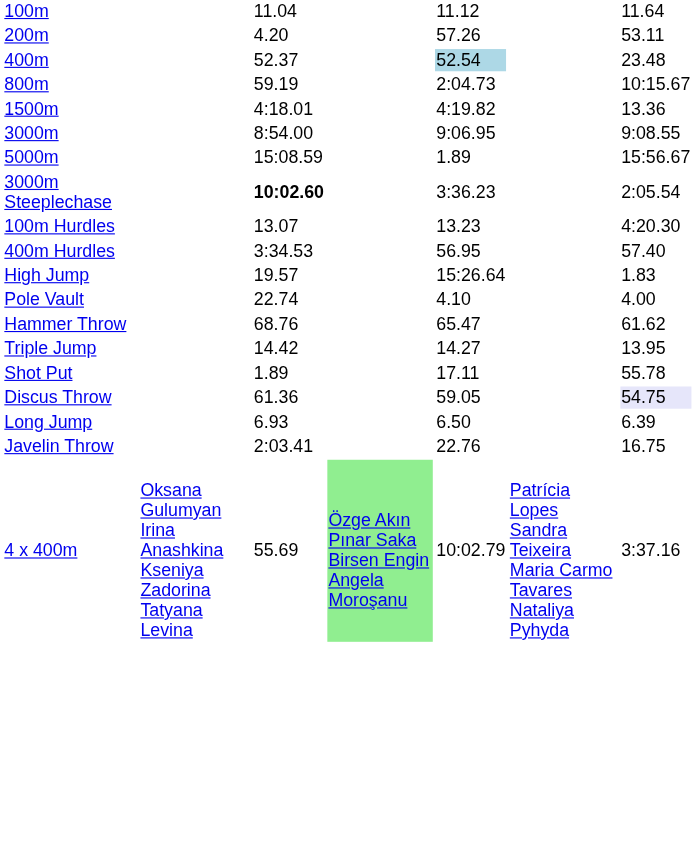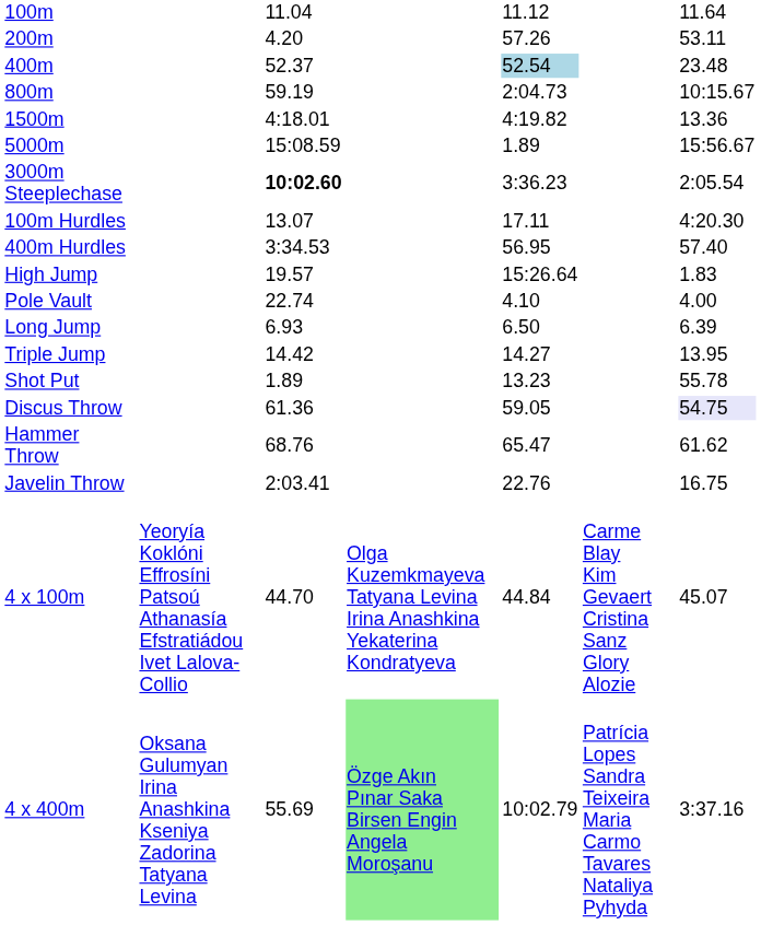- row: 3000m | 8:54.00 | 9:06.95 | 9:08.55
100m Hurdles | column 5: 13.23 -> 17.11
rows swapped: Long Jump <-> Hammer Throw
Shot Put | column 5: 17.11 -> 13.23
+ row: 4 x 100m | Yeoryía Koklóni Effrosíni Patsoú Athanasía Efstratiádou Ivet Lalova-Collio | 44.70 | Olga Kuzemkmayeva Tatyana Levina Irina Anashkina Yekaterina Kondratyeva | 44.84 | Carme Blay Kim Gevaert Cristina Sanz Glory Alozie | 45.07
